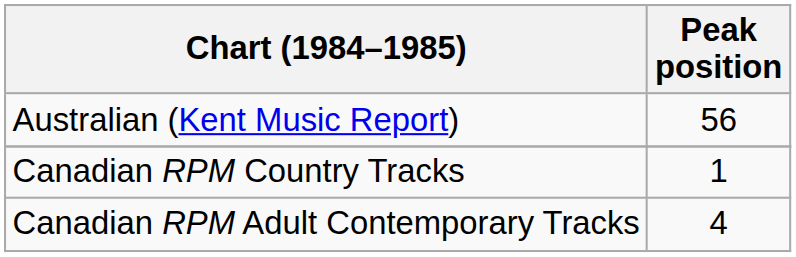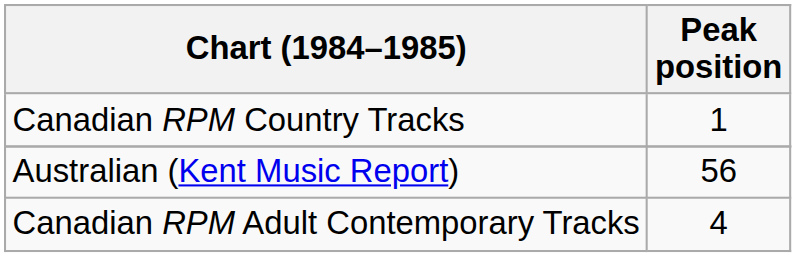rows swapped: Australian (Kent Music Report) <-> Canadian RPM Country Tracks
